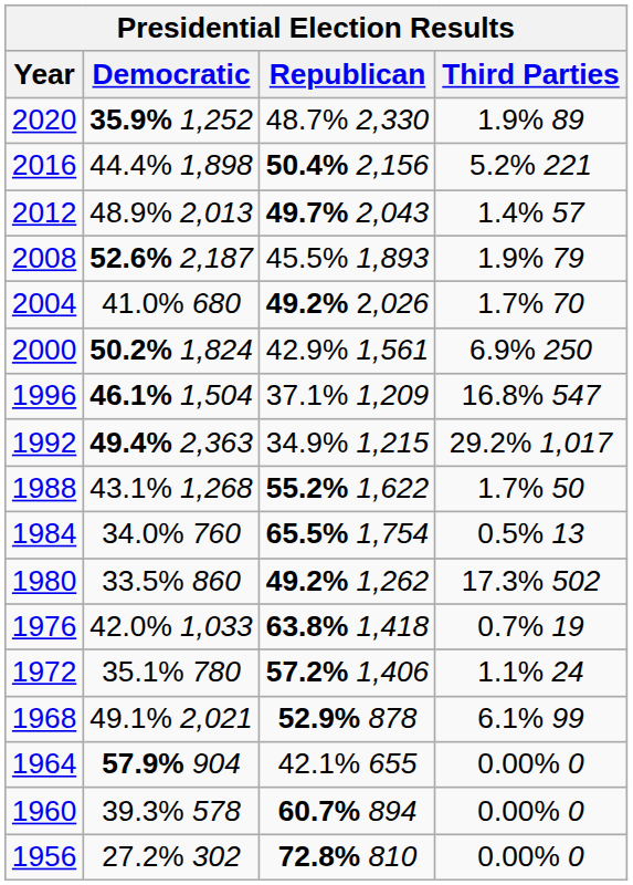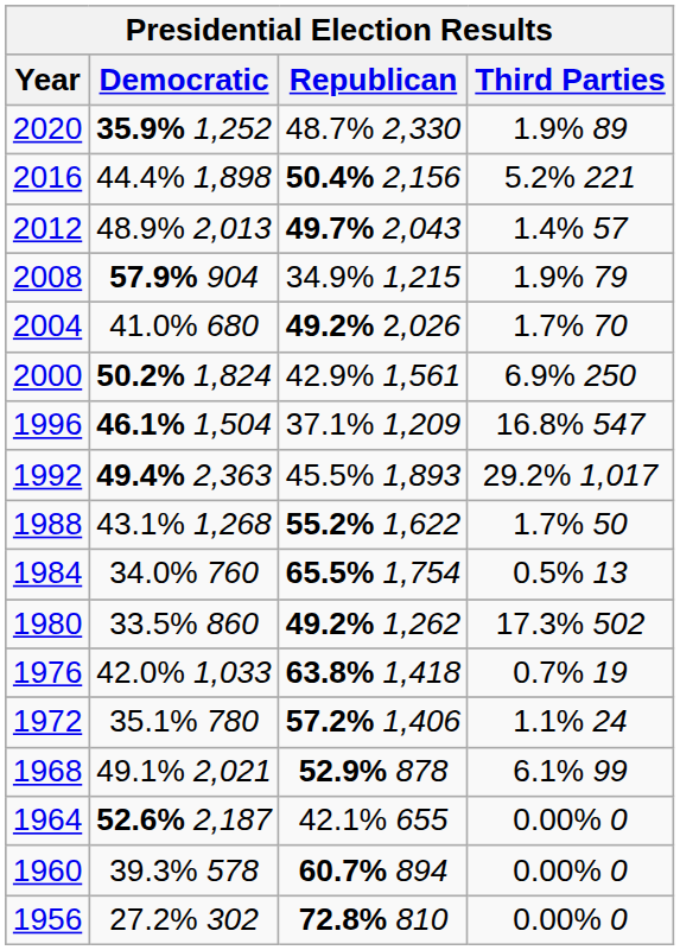2008 | Democratic: 52.6% 2,187 -> 57.9% 904
2008 | Republican: 45.5% 1,893 -> 34.9% 1,215
1992 | Republican: 34.9% 1,215 -> 45.5% 1,893
1964 | Democratic: 57.9% 904 -> 52.6% 2,187
